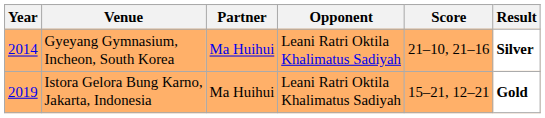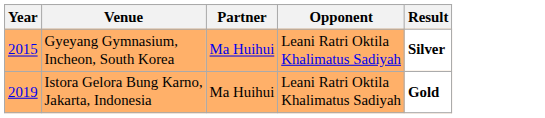- column: Score | 21–10, 21–16 | 15–21, 12–21
Gyeyang Gymnasium, Incheon, South Korea | Year: 2014 -> 2015
